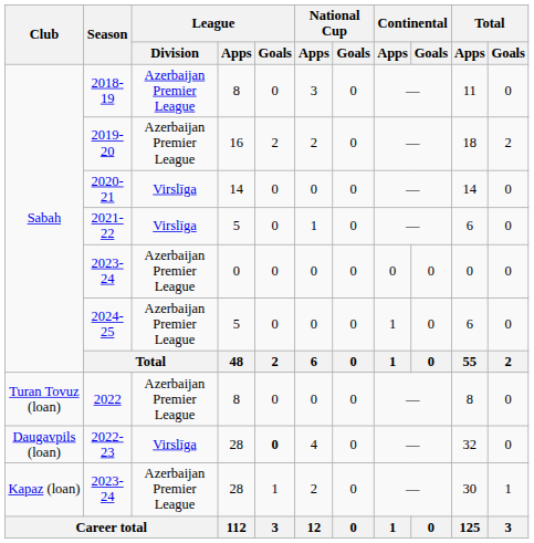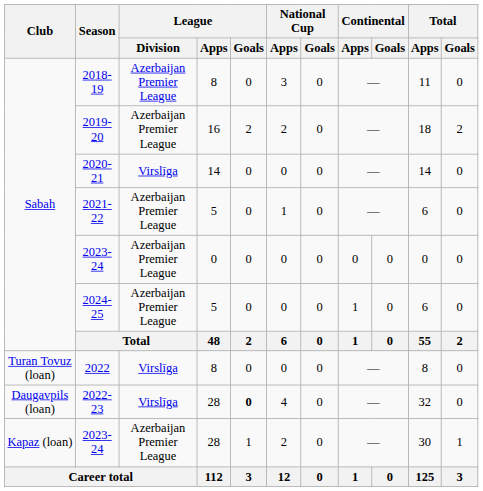2021-22 | League / Division: Virslīga -> Azerbaijan Premier League
2022 | League / Division: Azerbaijan Premier League -> Virslīga
